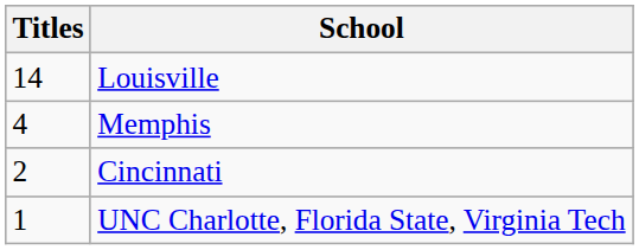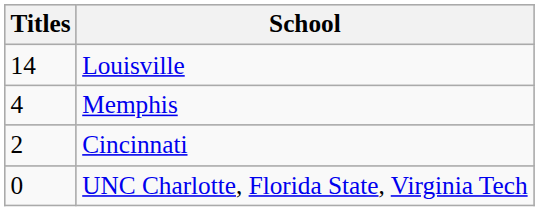UNC Charlotte, Florida State, Virginia Tech | Titles: 1 -> 0
